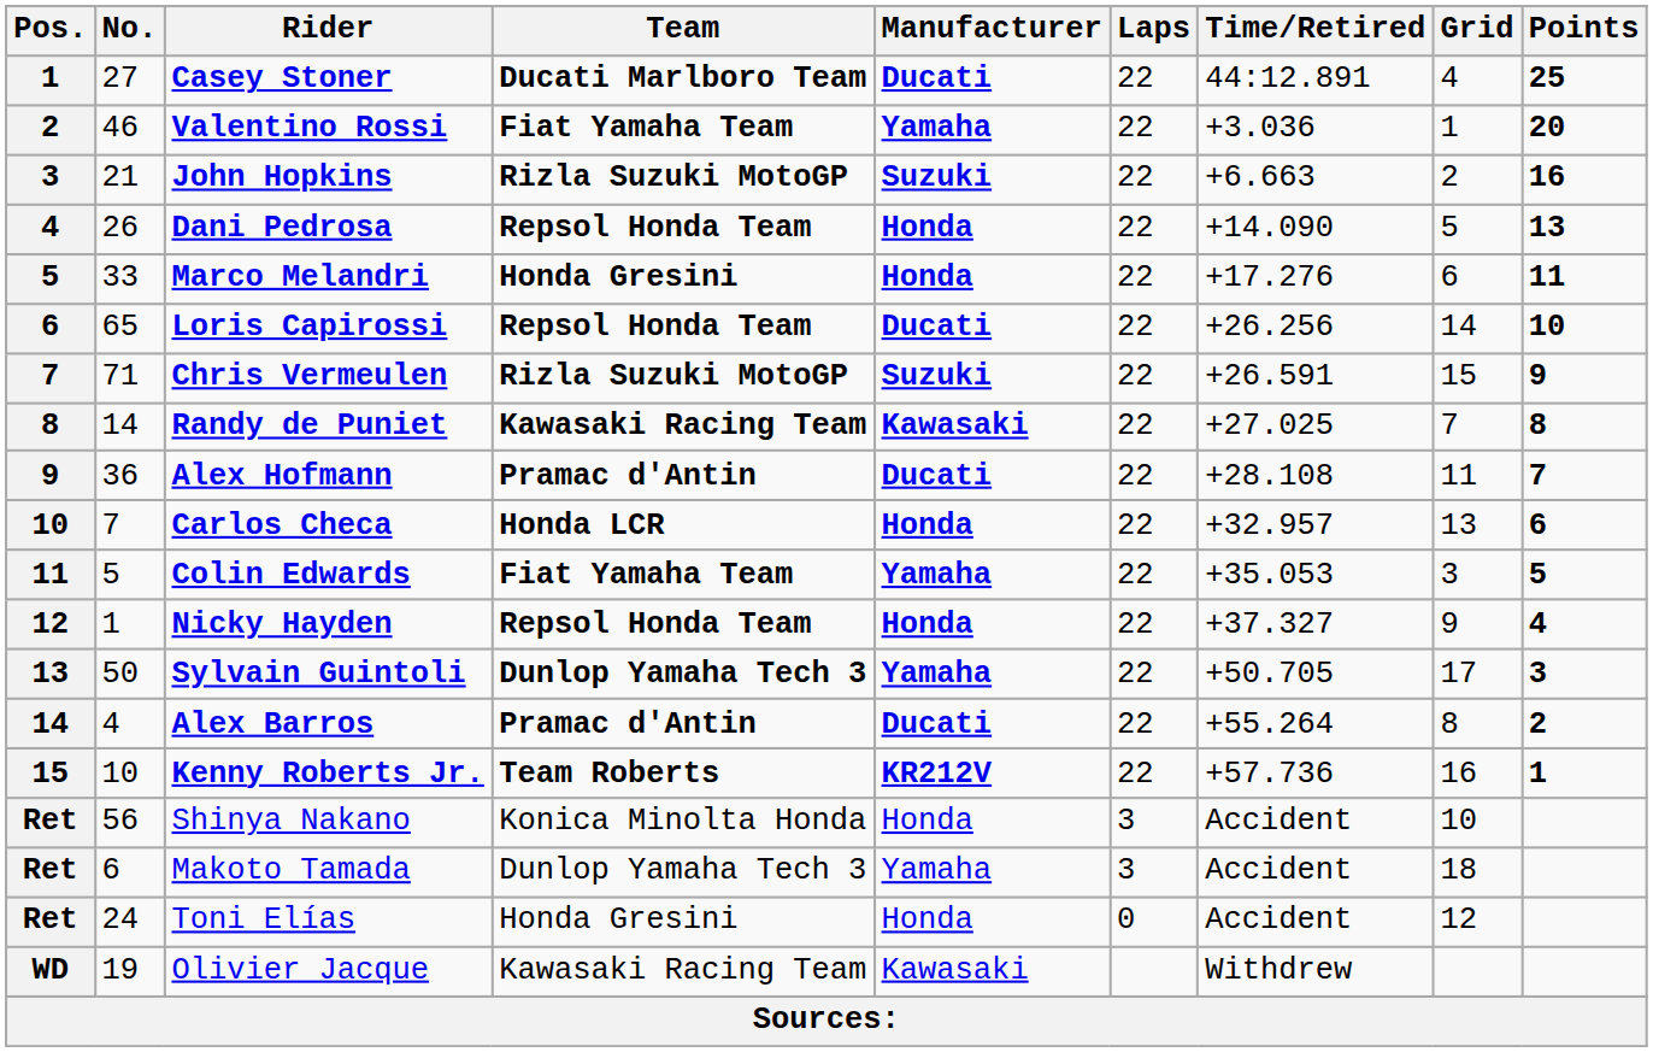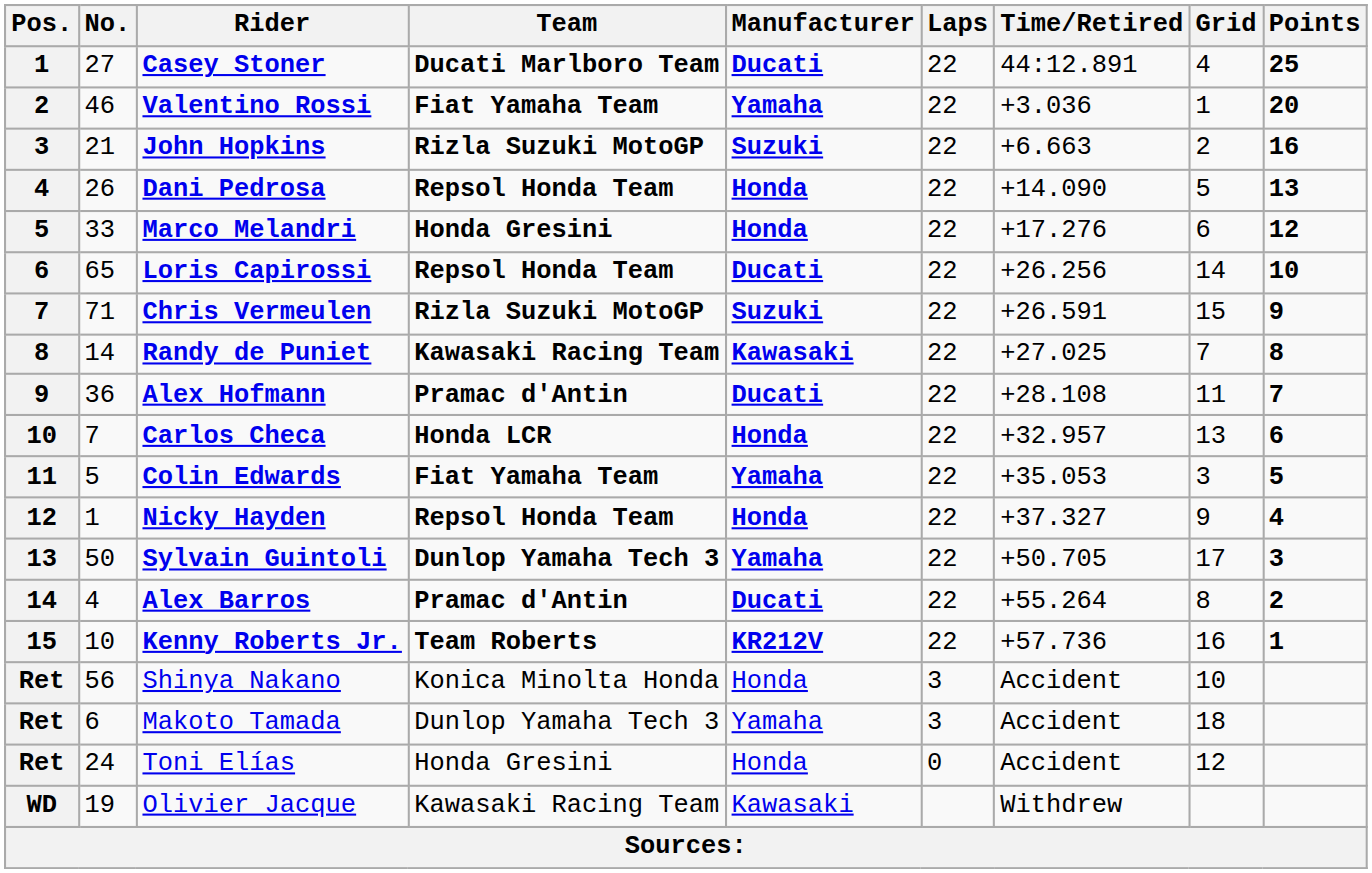Marco Melandri | Points: 11 -> 12
